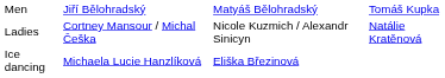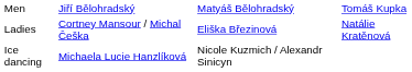Ladies | column 3: Nicole Kuzmich / Alexandr Sinicyn -> Eliška Březinová
Ice dancing | column 3: Eliška Březinová -> Nicole Kuzmich / Alexandr Sinicyn
